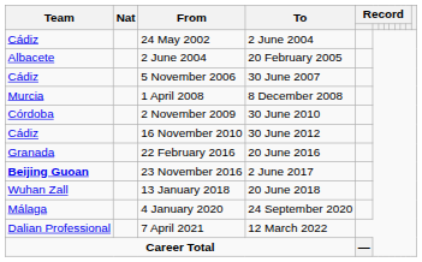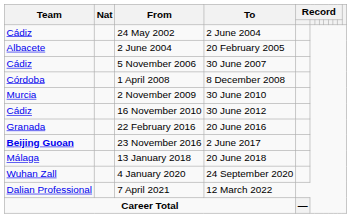1 April 2008 | Team: Murcia -> Córdoba
2 November 2009 | Team: Córdoba -> Murcia
13 January 2018 | Team: Wuhan Zall -> Málaga
4 January 2020 | Team: Málaga -> Wuhan Zall
